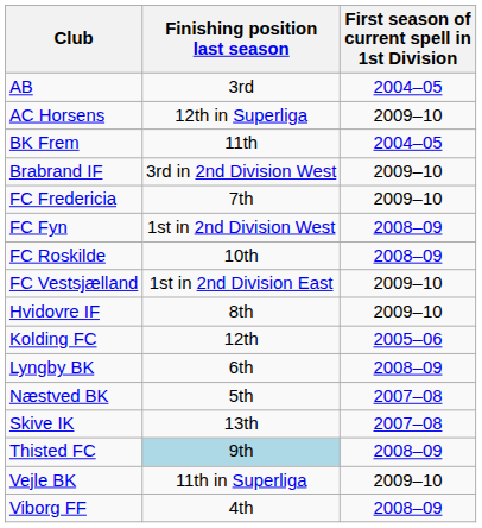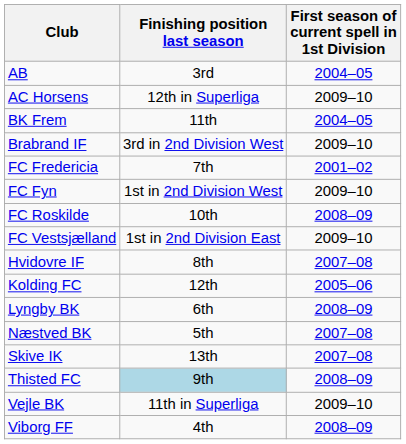FC Fredericia | First season of current spell in 1st Division: 2009–10 -> 2001–02
FC Fyn | First season of current spell in 1st Division: 2008–09 -> 2009–10
Hvidovre IF | First season of current spell in 1st Division: 2009–10 -> 2007–08
